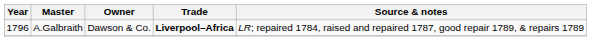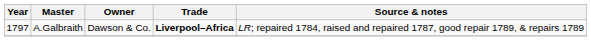A.Galbraith | Year: 1796 -> 1797
